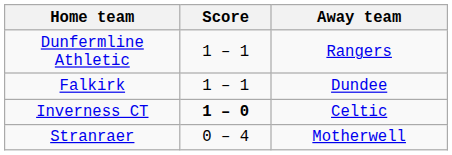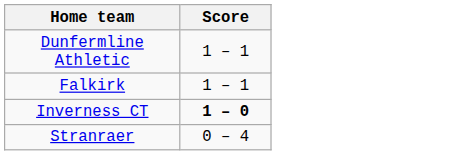- column: Away team | Rangers | Dundee | Celtic | Motherwell
